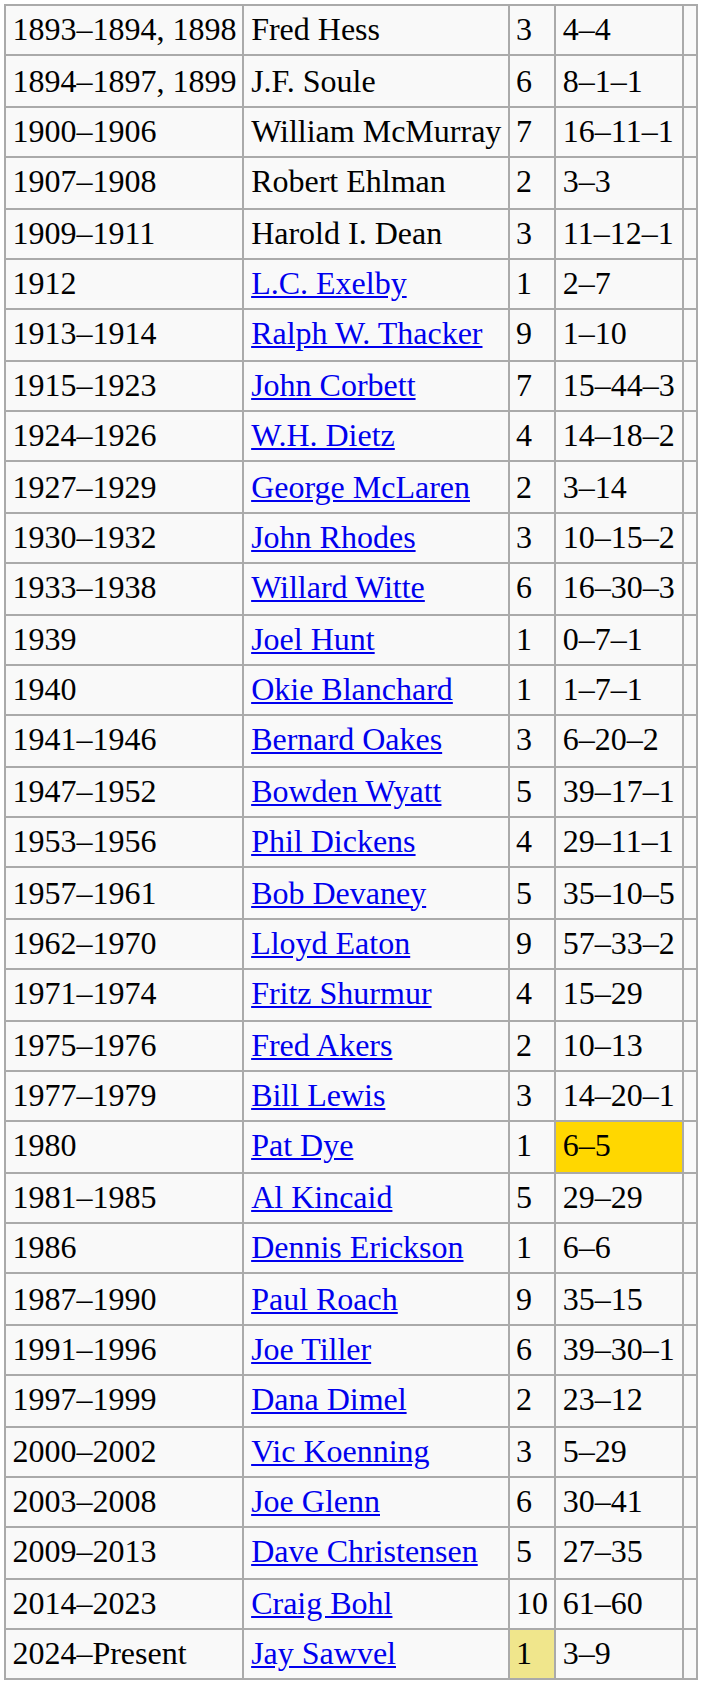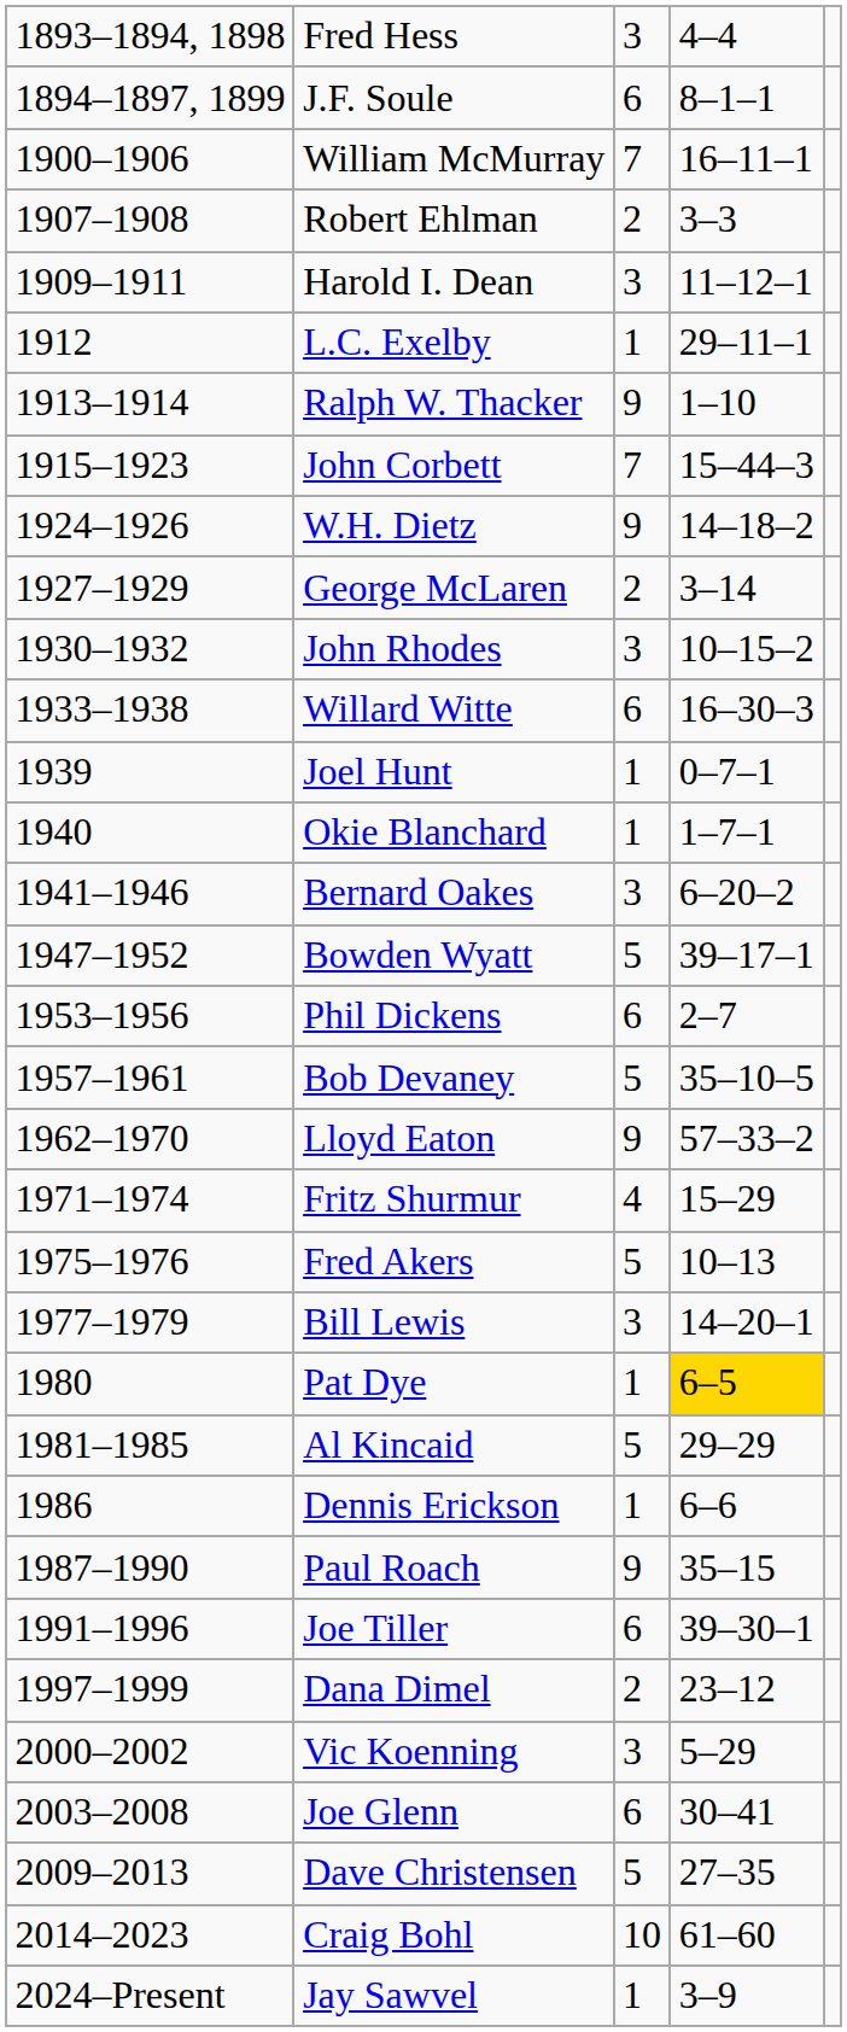L.C. Exelby | column 4: 2–7 -> 29–11–1
W.H. Dietz | column 3: 4 -> 9
Phil Dickens | column 3: 4 -> 6
Phil Dickens | column 4: 29–11–1 -> 2–7
Fred Akers | column 3: 2 -> 5
Jay Sawvel | column 3: khaki background -> no background
